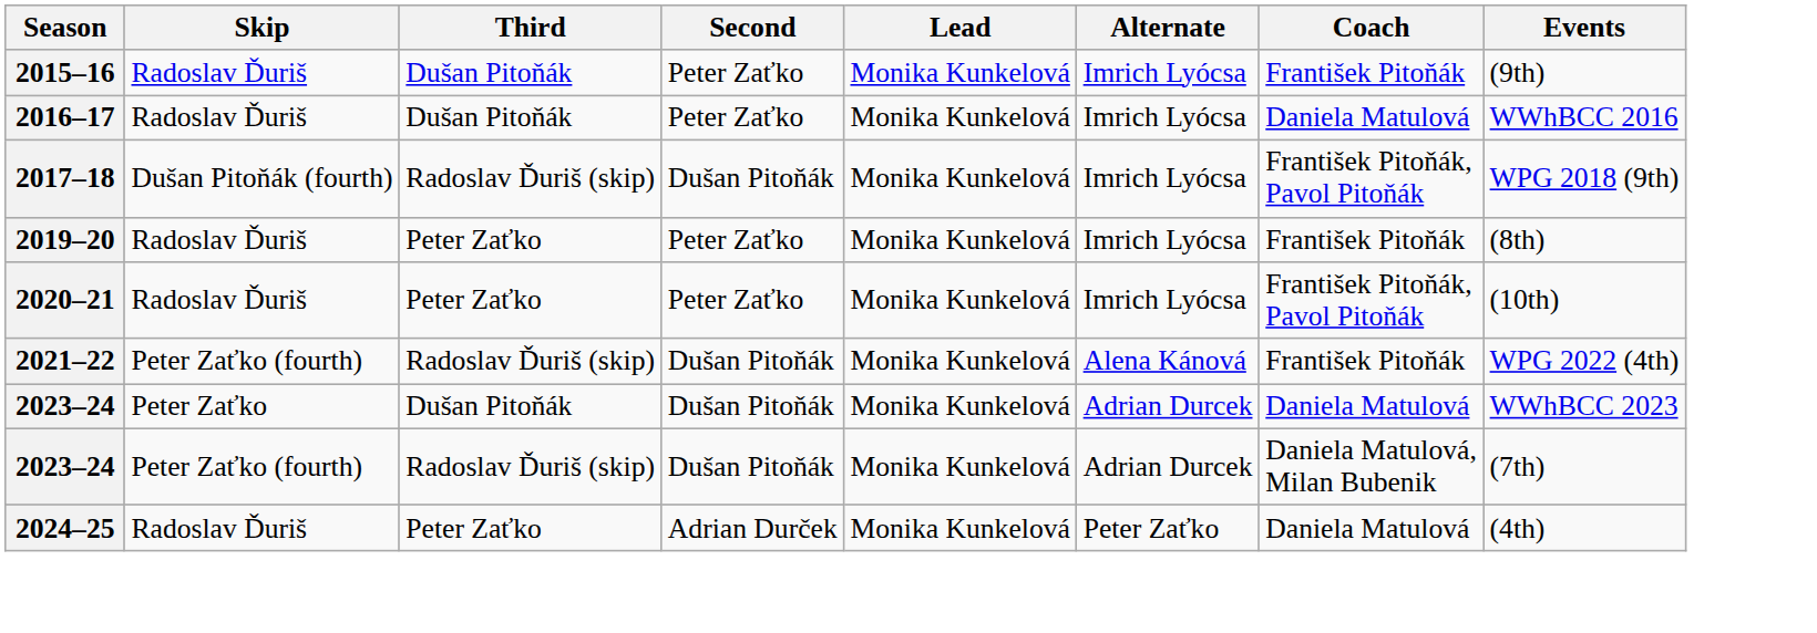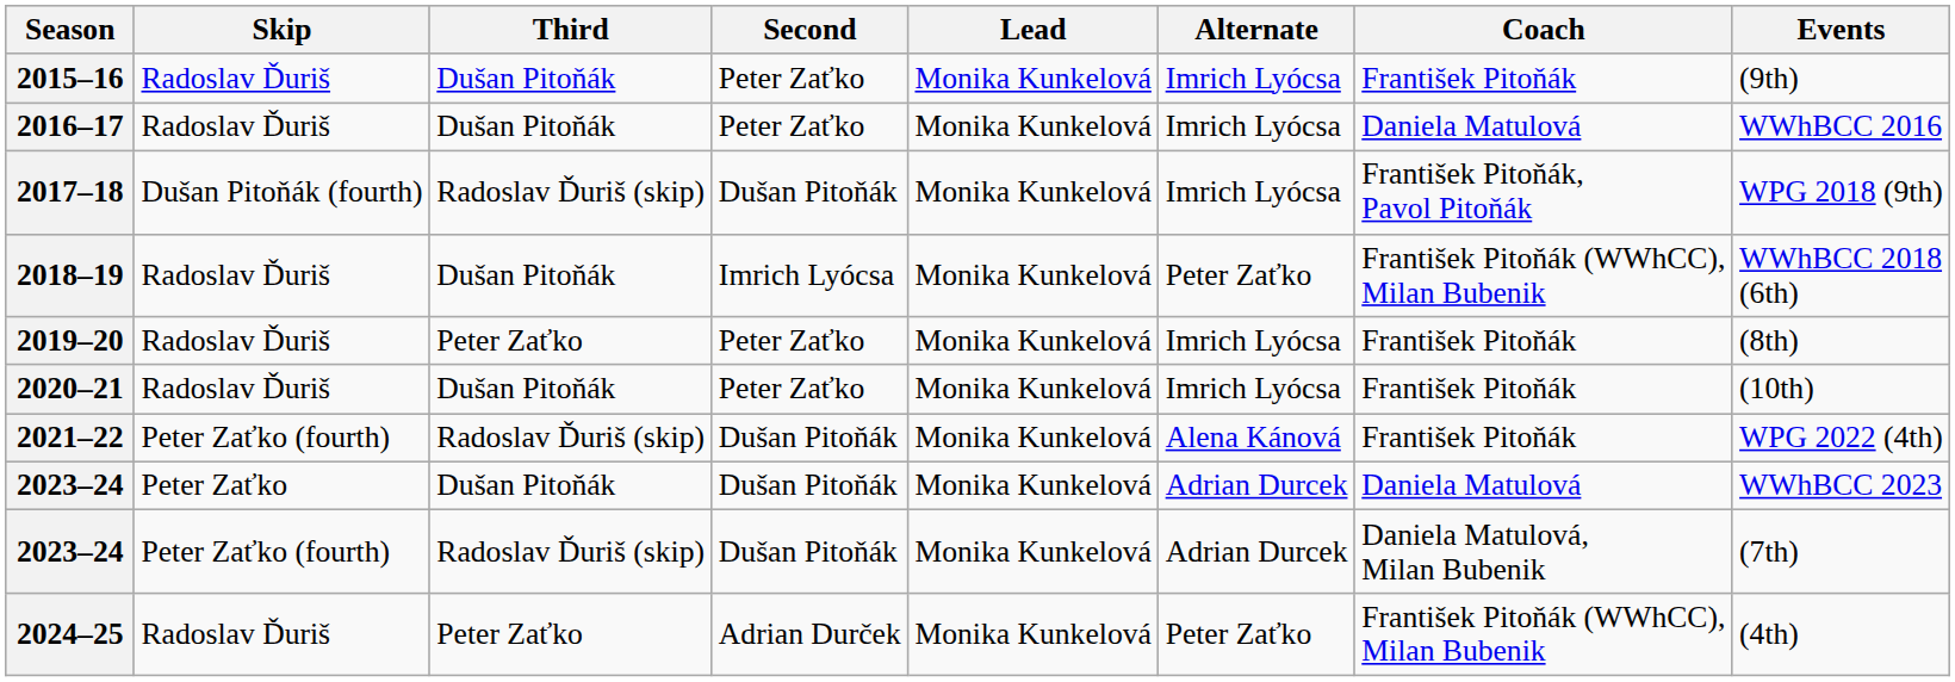+ row: 2018–19 | Radoslav Ďuriš | Dušan Pitoňák | Imrich Lyócsa | Monika Kunkelová | Peter Zaťko | František Pitoňák (WWhCC), Milan Bubenik | WWhBCC 2018 (6th)
2020–21 | Third: Peter Zaťko -> Dušan Pitoňák
2020–21 | Coach: František Pitoňák, Pavol Pitoňák -> František Pitoňák
2024–25 | Coach: Daniela Matulová -> František Pitoňák (WWhCC), Milan Bubenik
